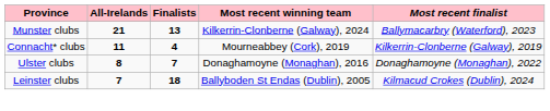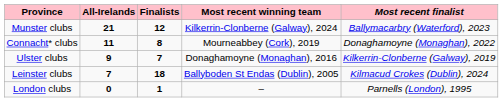Munster clubs | Finalists: 13 -> 12
Connacht* clubs | Finalists: 4 -> 8
Connacht* clubs | Most recent finalist: Kilkerrin-Clonberne (Galway), 2019 -> Donaghamoyne (Monaghan), 2022
Ulster clubs | All-Irelands: 8 -> 9
Ulster clubs | Most recent finalist: Donaghamoyne (Monaghan), 2022 -> Kilkerrin-Clonberne (Galway), 2019
+ row: London clubs | 0 | 1 | – | Parnells (London), 1995
